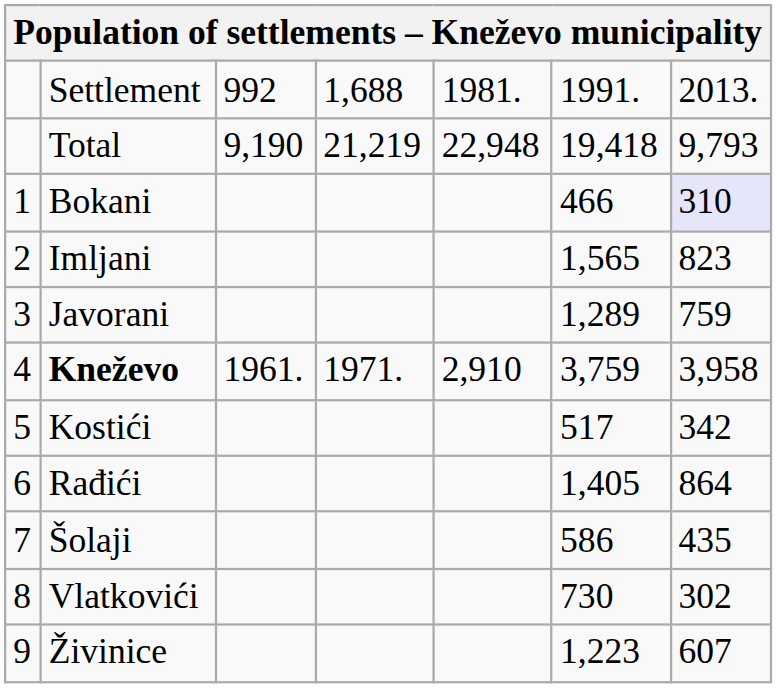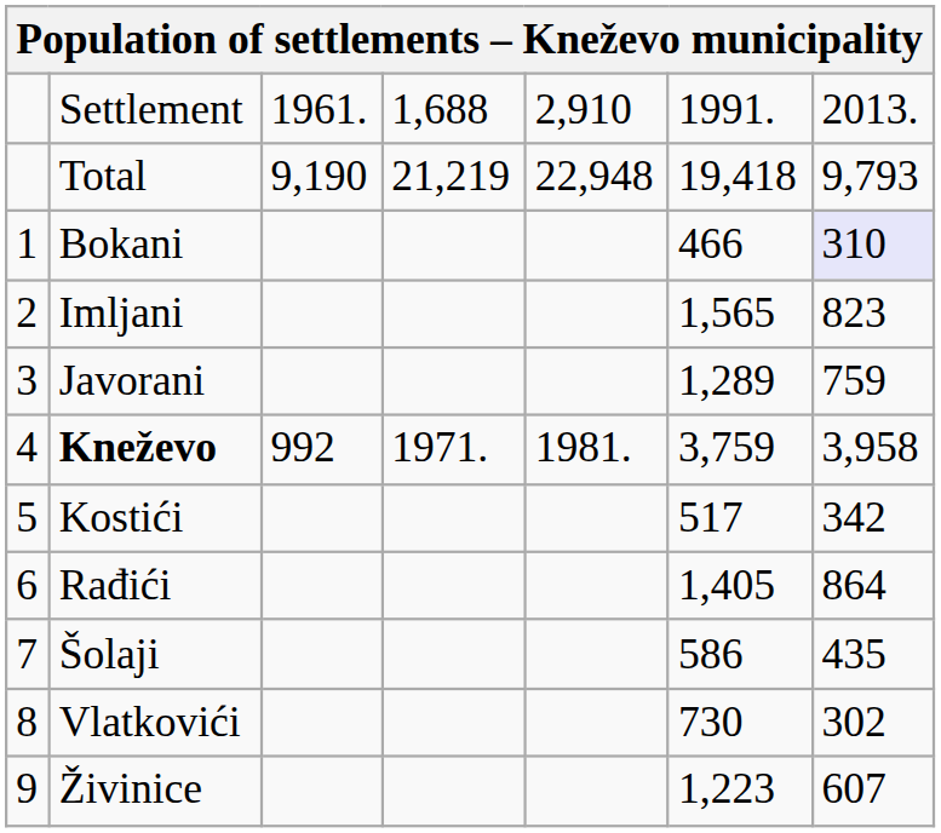Settlement | column 3: 992 -> 1961.
Settlement | column 5: 1981. -> 2,910
Kneževo | column 3: 1961. -> 992
Kneževo | column 5: 2,910 -> 1981.
